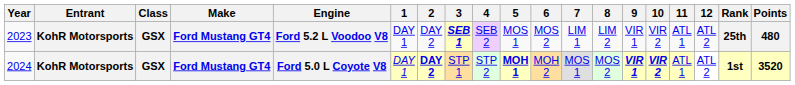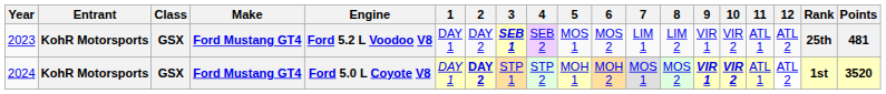2023 | Points: 480 -> 481
2024 | 5: bold -> normal
